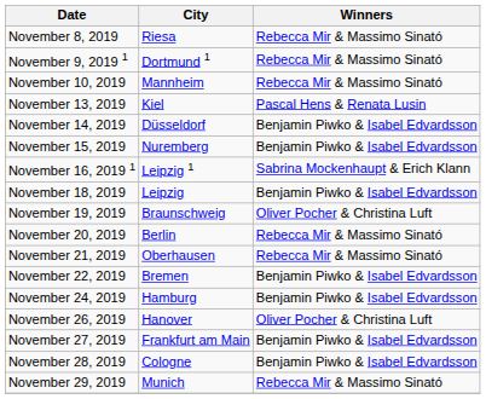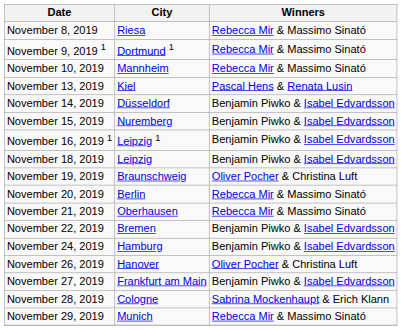November 16, 2019 1 | Winners: Sabrina Mockenhaupt & Erich Klann -> Benjamin Piwko & Isabel Edvardsson
November 28, 2019 | Winners: Benjamin Piwko & Isabel Edvardsson -> Sabrina Mockenhaupt & Erich Klann
